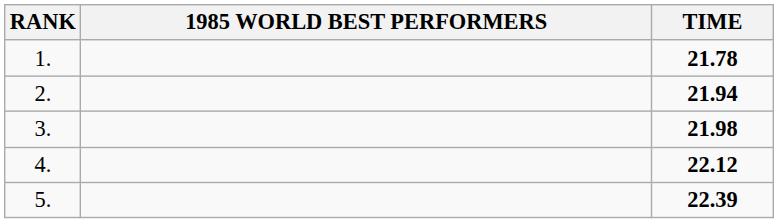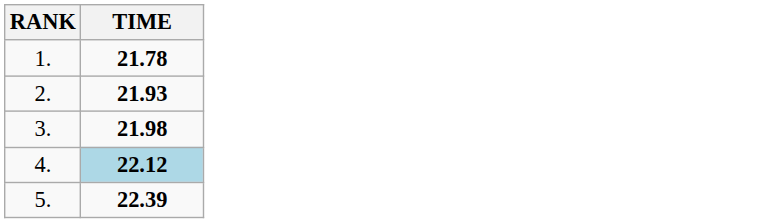- column: 1985 WORLD BEST PERFORMERS
2. | TIME: 21.94 -> 21.93
4. | TIME: no background -> lightblue background
